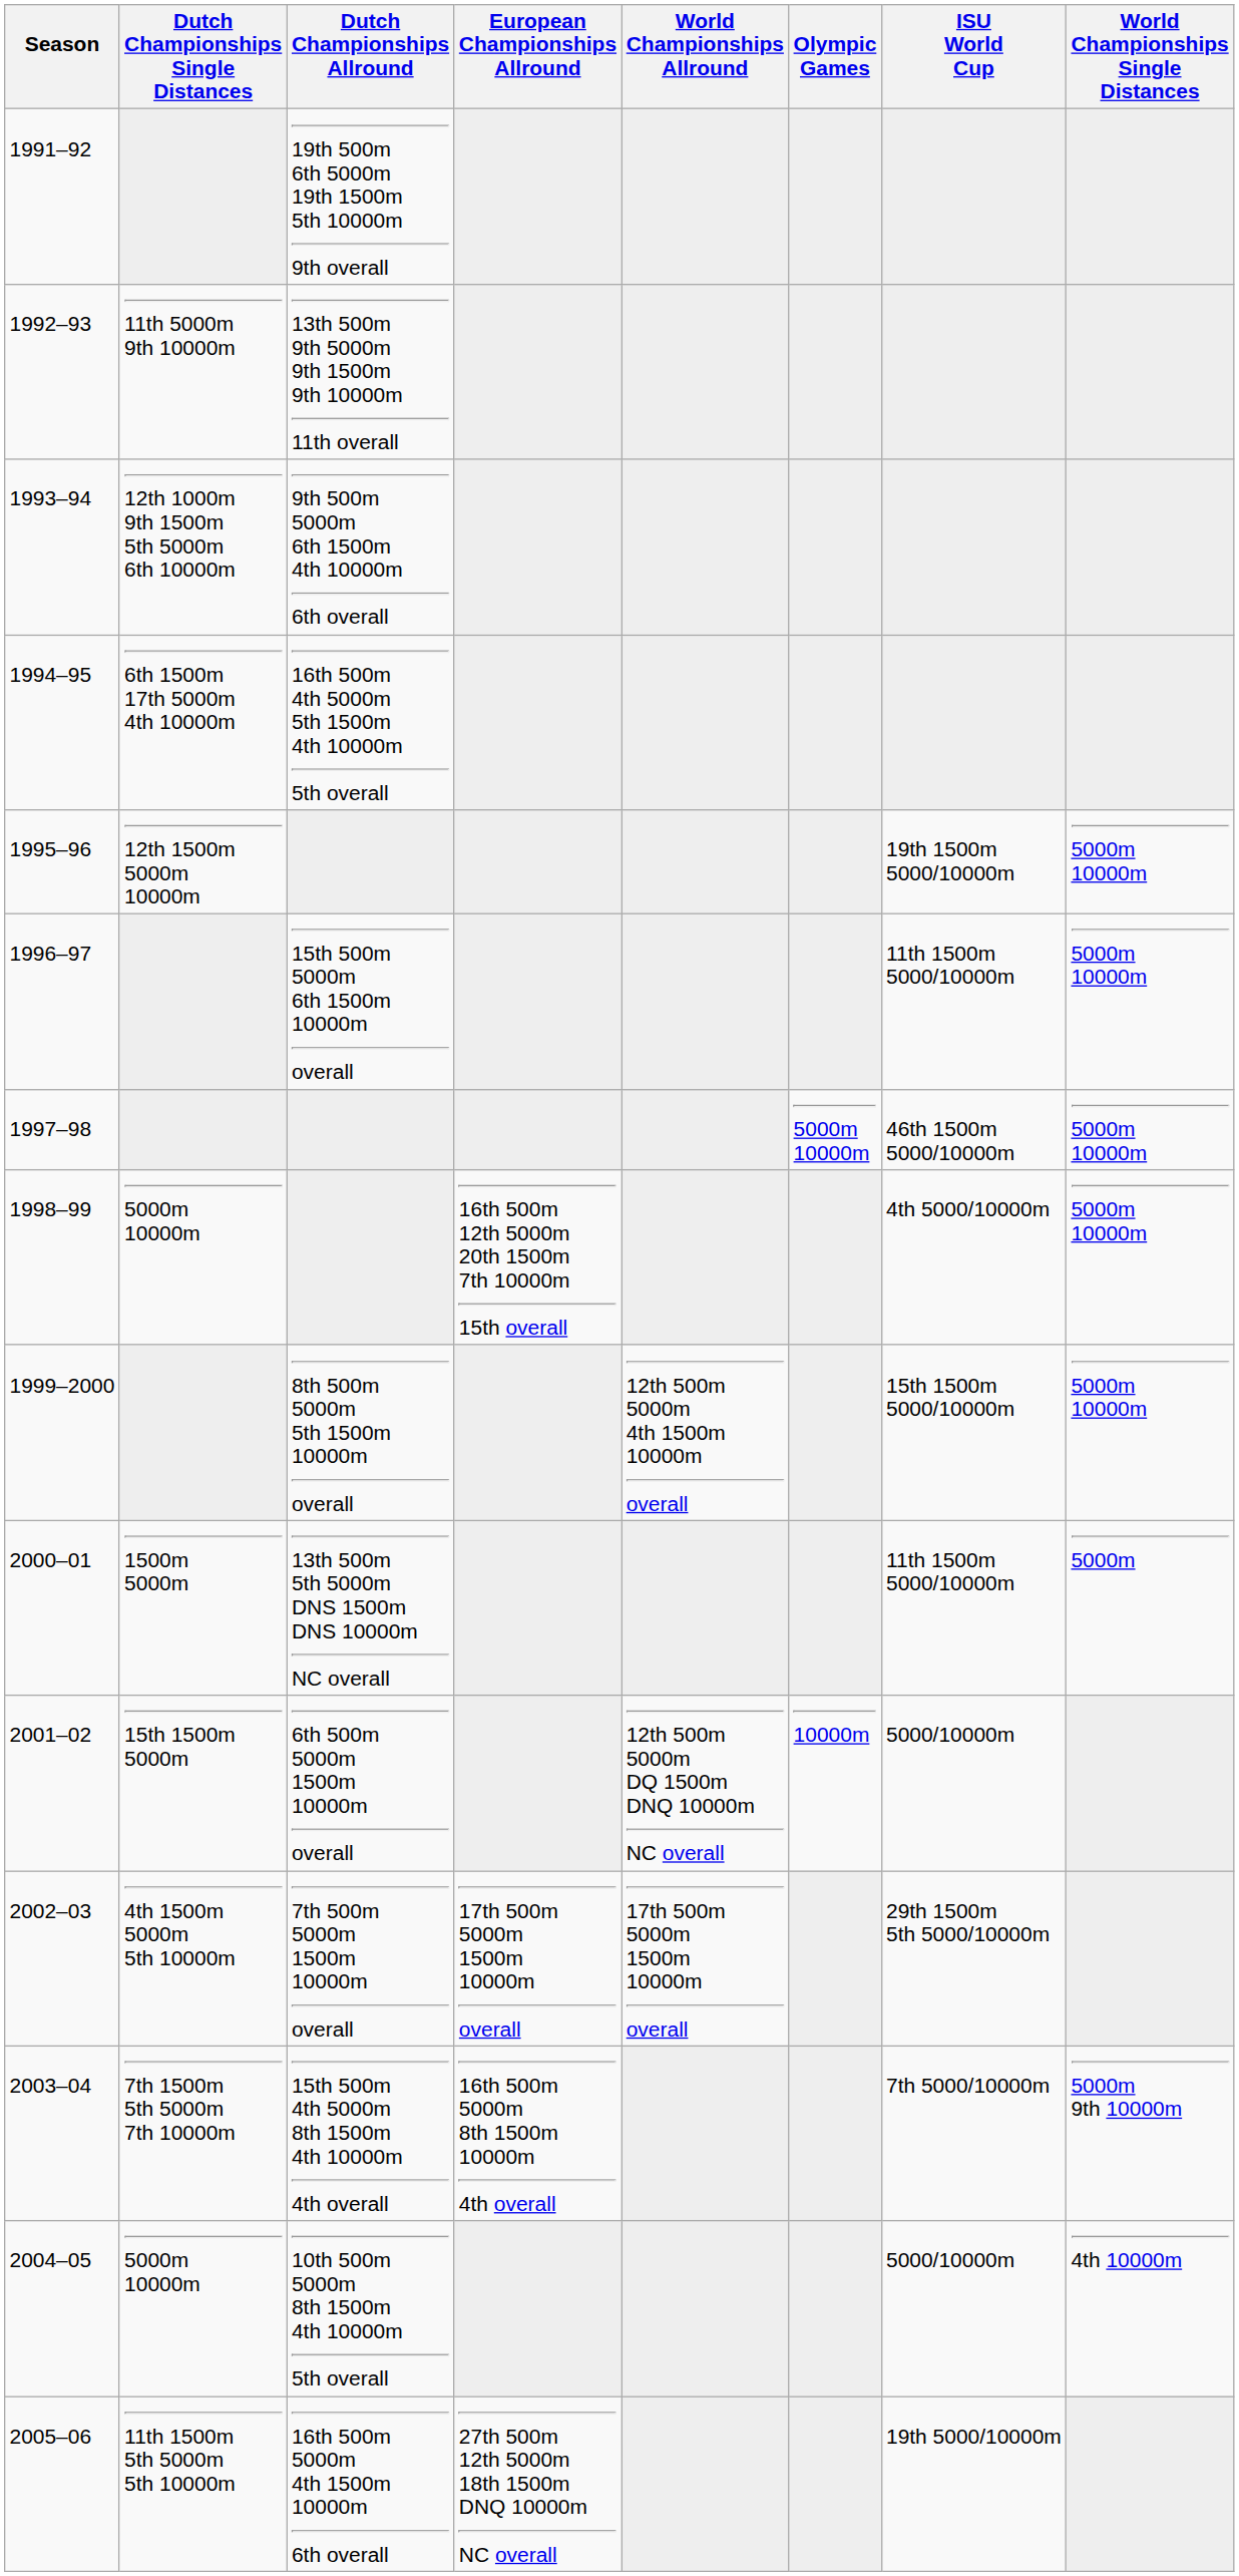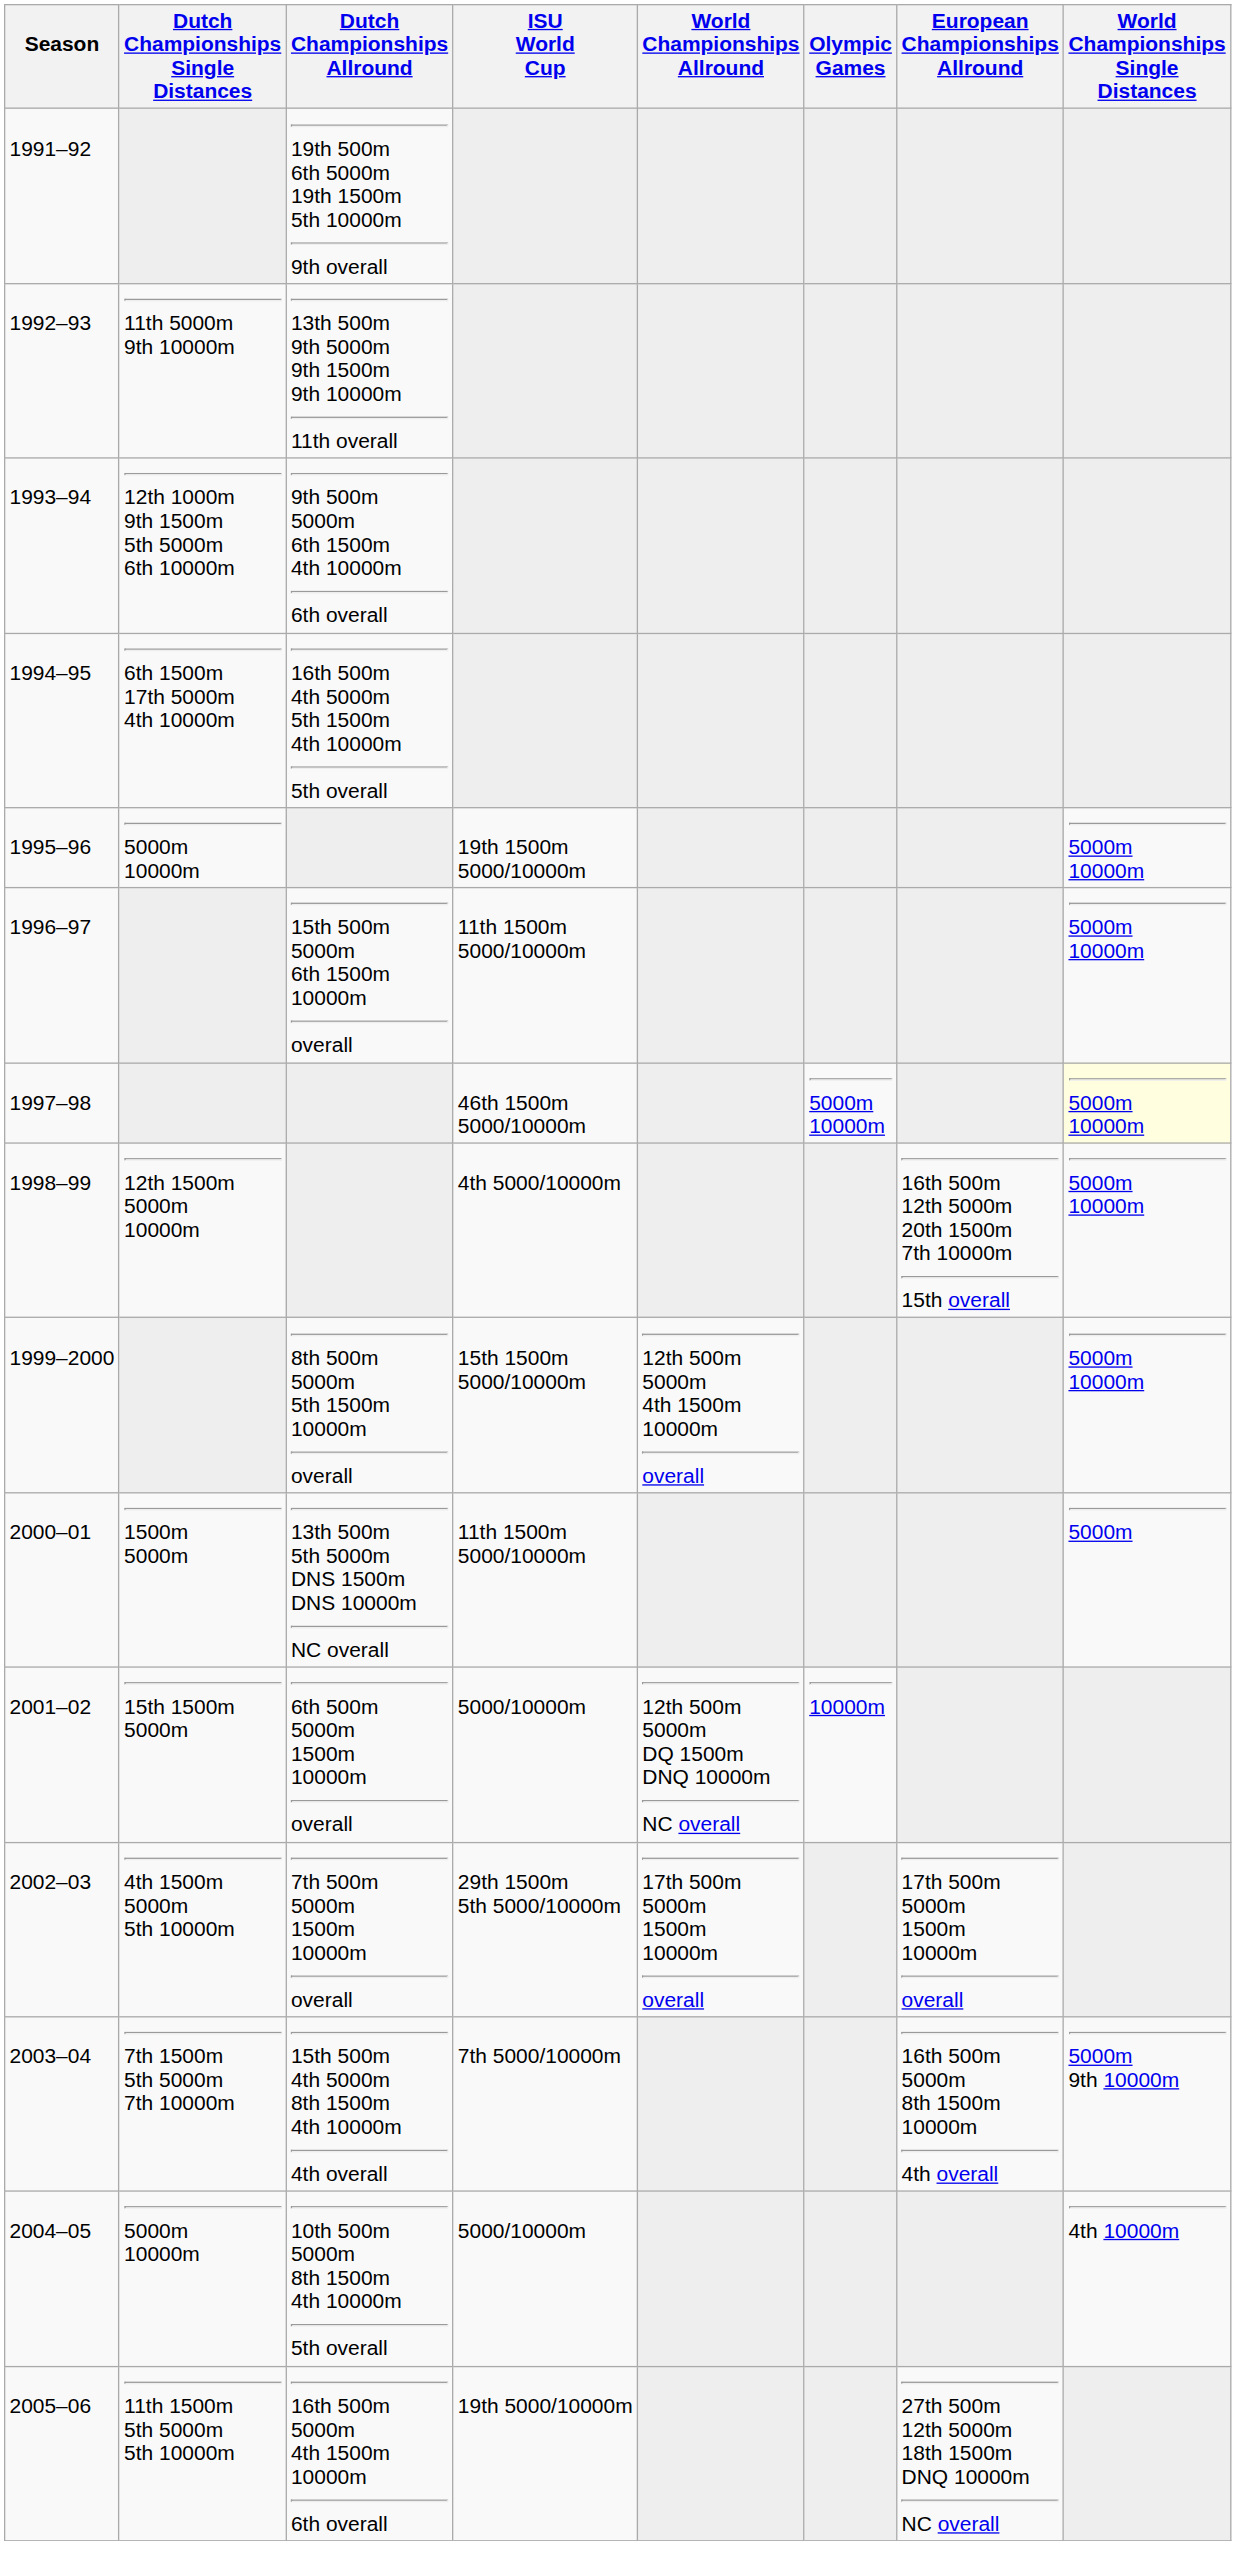columns swapped: European Championships Allround <-> ISU World Cup
1995–96 | Dutch Championships Single Distances: 12th 1500m 5000m 10000m -> 5000m 10000m
1997–98 | World Championships Single Distances: no background -> lightyellow background
1998–99 | Dutch Championships Single Distances: 5000m 10000m -> 12th 1500m 5000m 10000m
